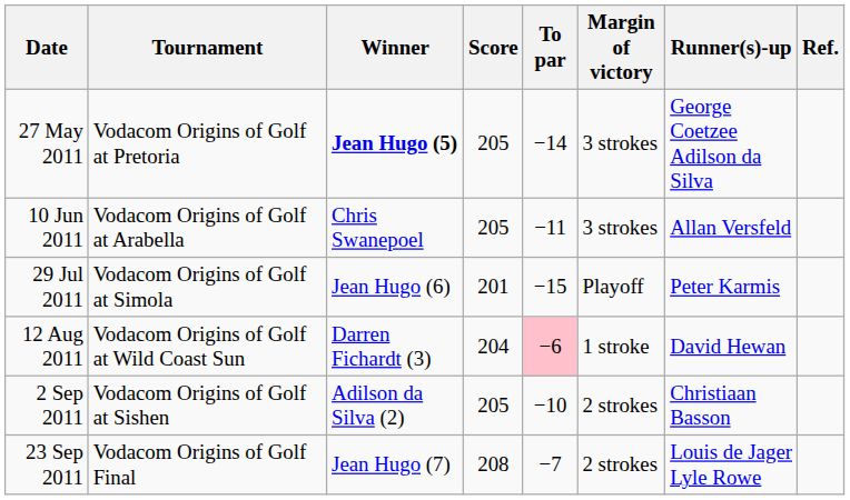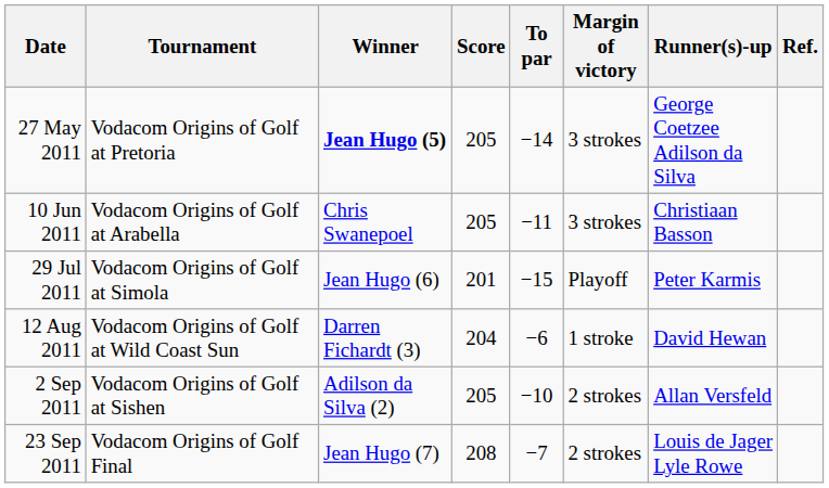10 Jun 2011 | Runner(s)-up: Allan Versfeld -> Christiaan Basson
12 Aug 2011 | To par: pink background -> no background
2 Sep 2011 | Runner(s)-up: Christiaan Basson -> Allan Versfeld
